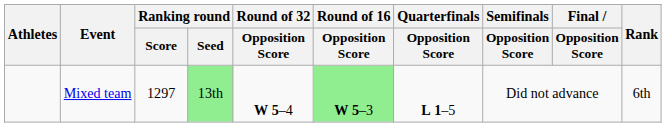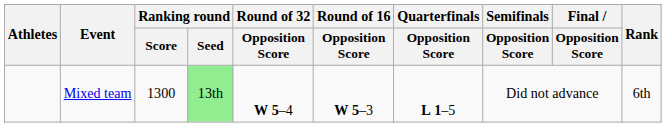Mixed team | Ranking round / Score: 1297 -> 1300
Mixed team | Round of 16 / Opposition Score: lightgreen background -> no background
